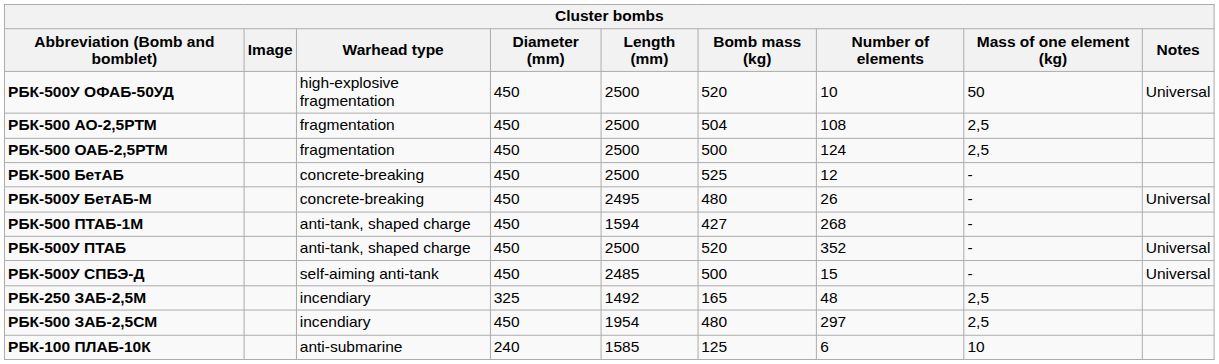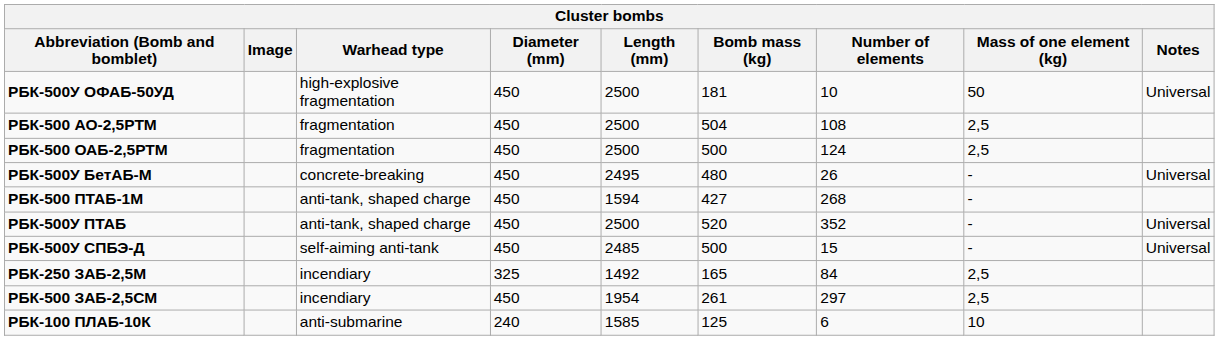РБК-500У ОФАБ-50УД | Bomb mass (kg): 520 -> 181
- row: РБК-500 БетАБ | concrete-breaking | 450 | 2500 | 525 | 12 | -
РБК-250 ЗАБ-2,5М | Number of elements: 48 -> 84
РБК-500 ЗАБ-2,5СМ | Bomb mass (kg): 480 -> 261
